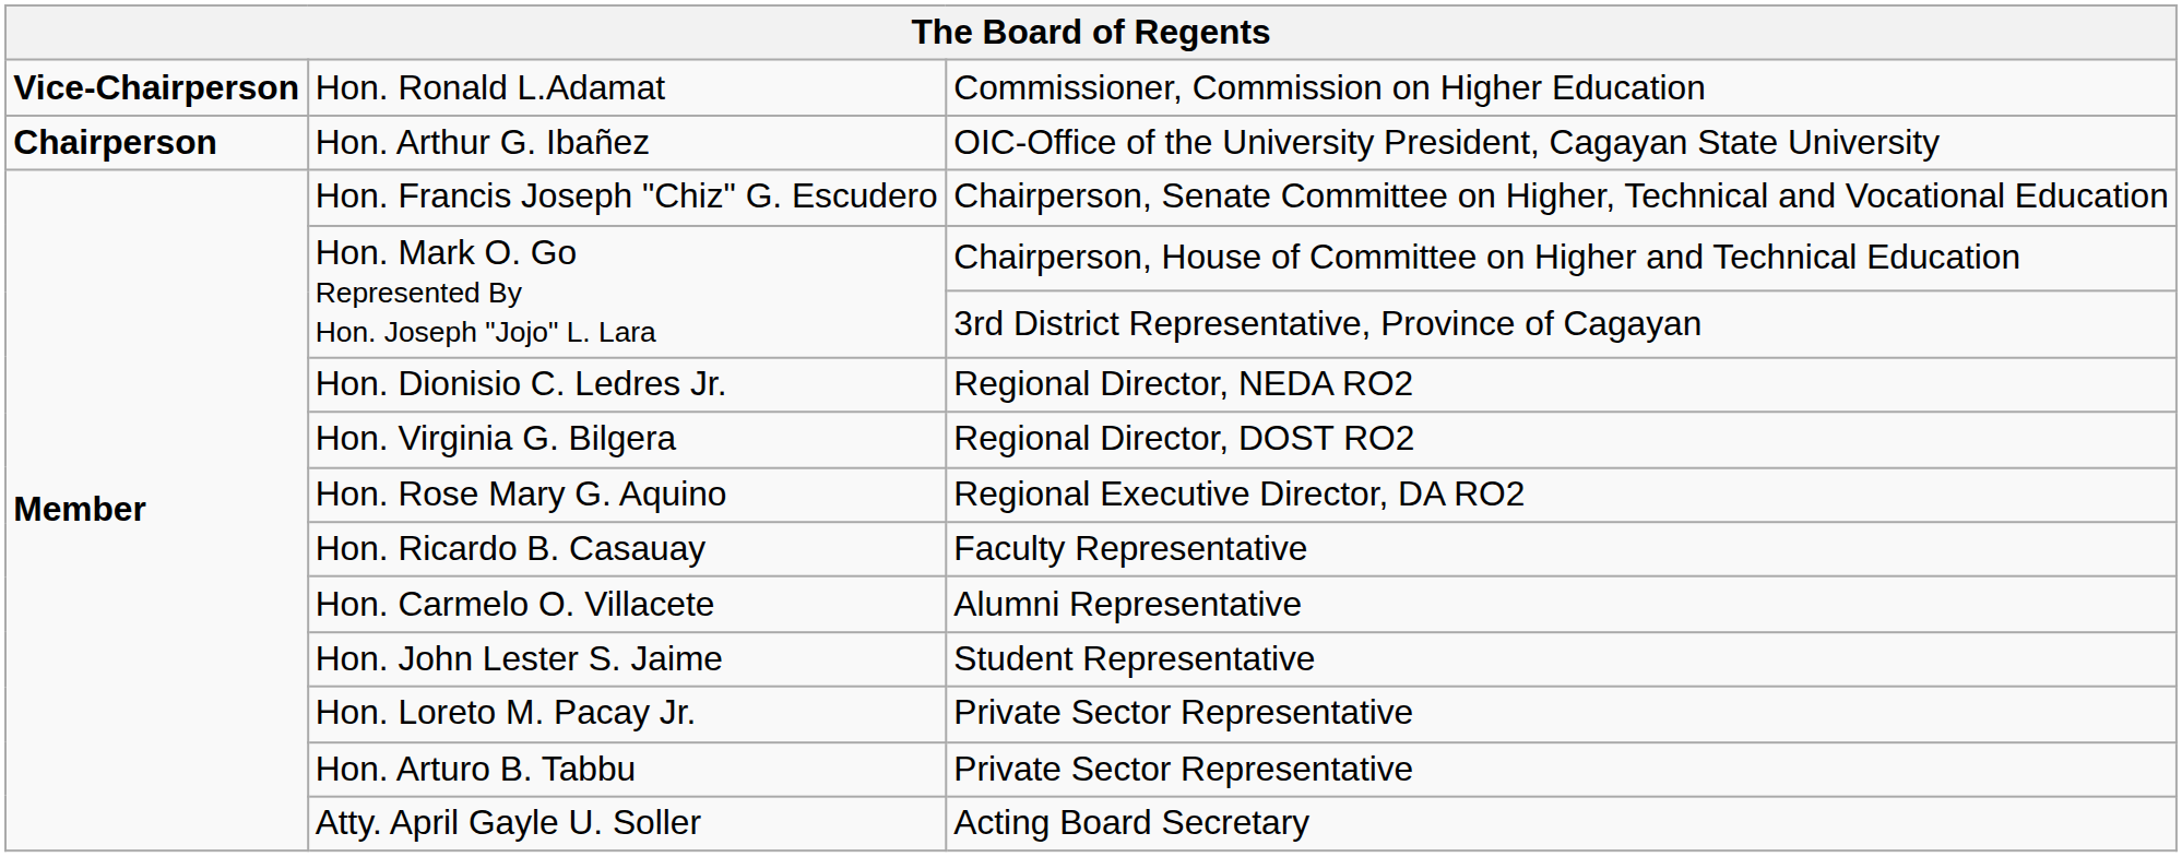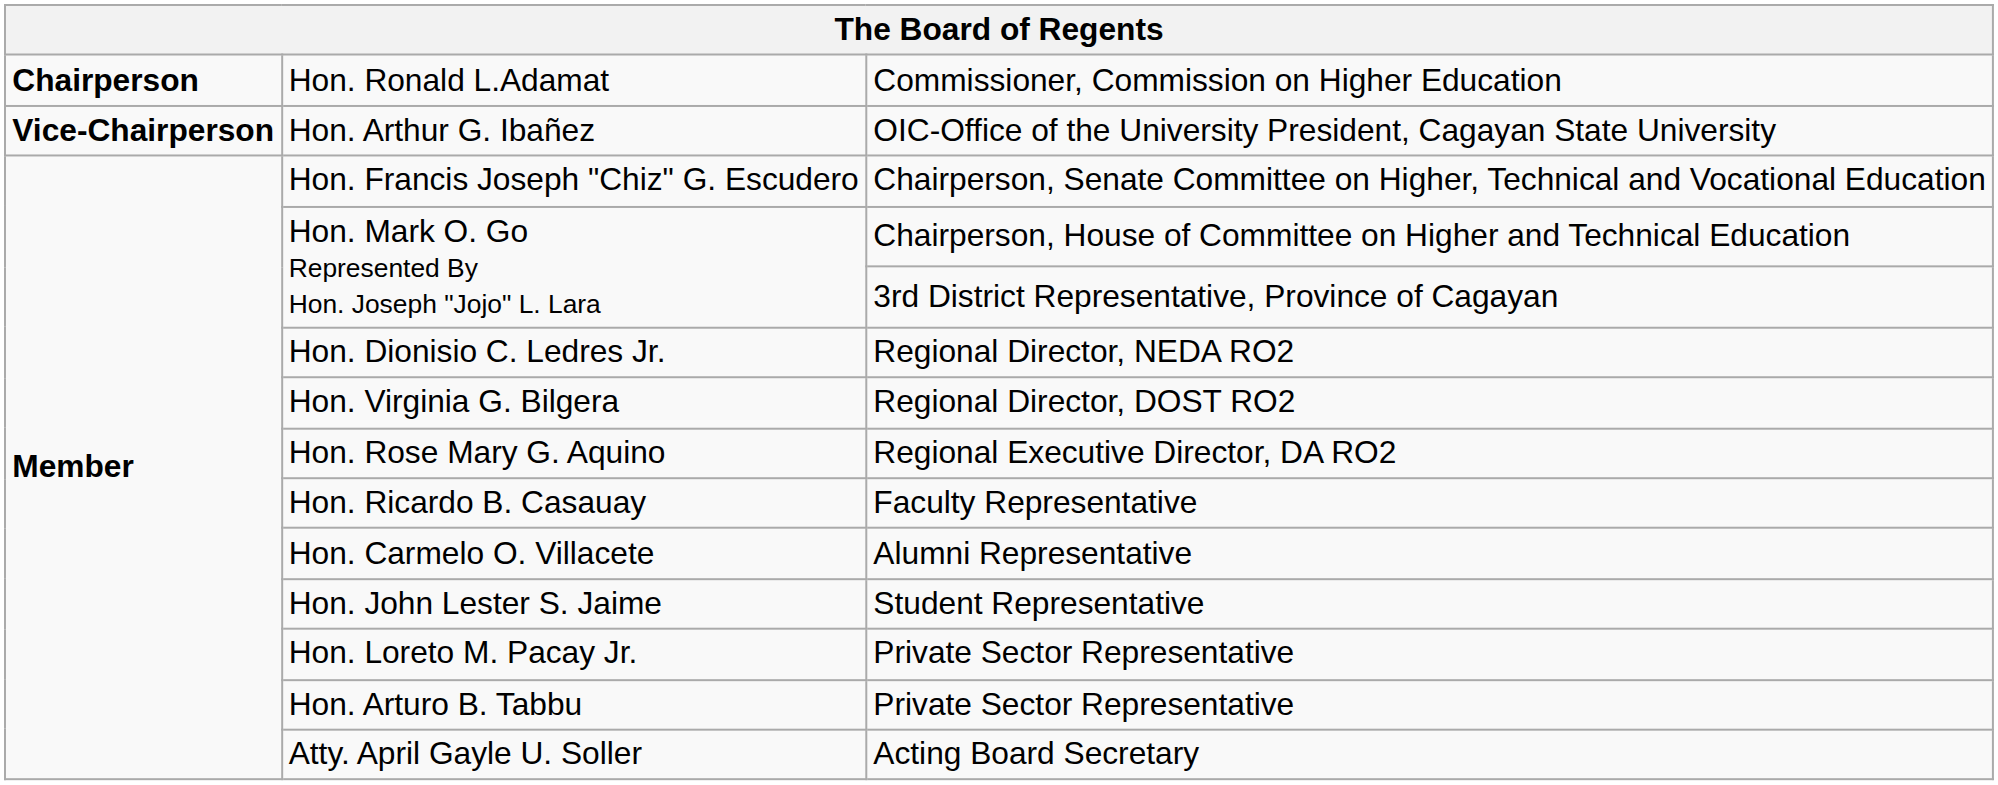Hon. Ronald L.Adamat | column 1: Vice-Chairperson -> Chairperson
Hon. Arthur G. Ibañez | column 1: Chairperson -> Vice-Chairperson
